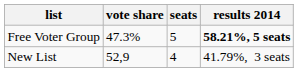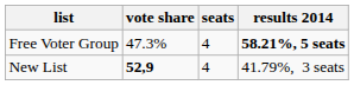Free Voter Group | seats: 5 -> 4
New List | vote share: normal -> bold
